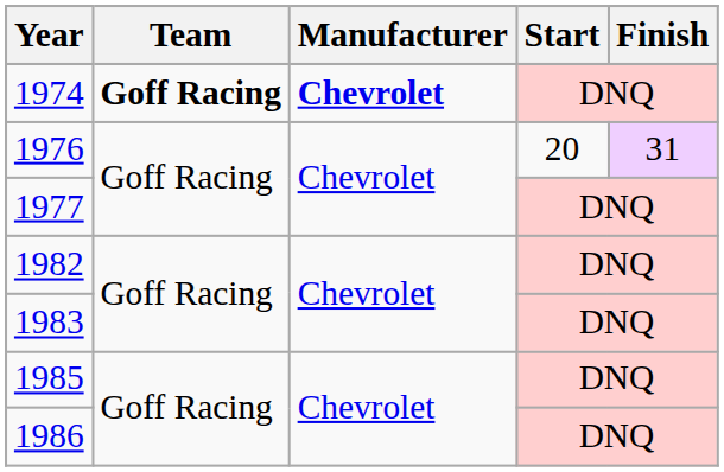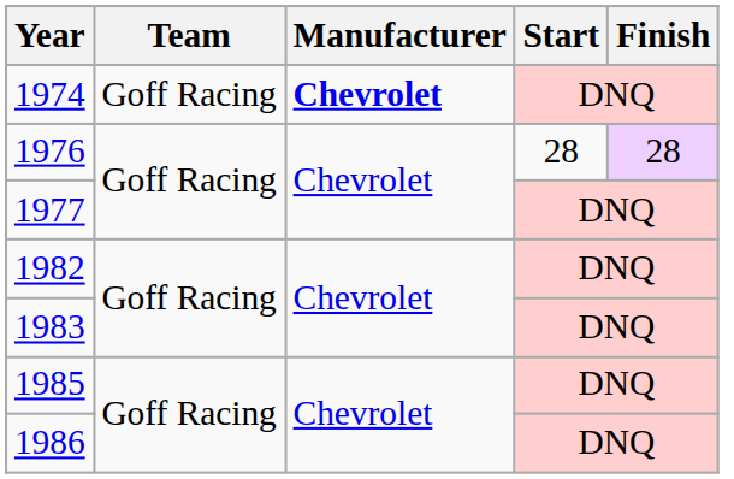1974 | Team: bold -> normal
1976 | Start: 20 -> 28
1976 | Finish: 31 -> 28
